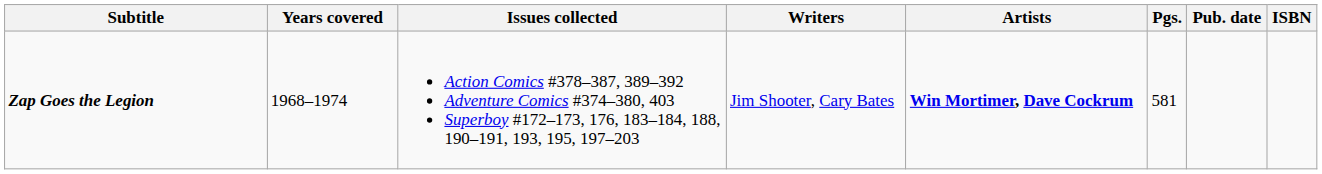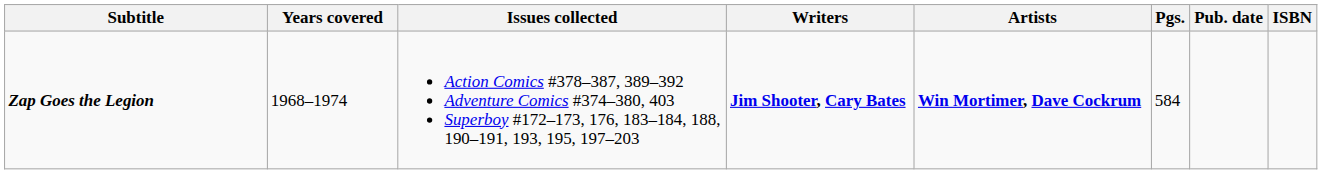Zap Goes the Legion | Writers: normal -> bold
Zap Goes the Legion | Pgs.: 581 -> 584
